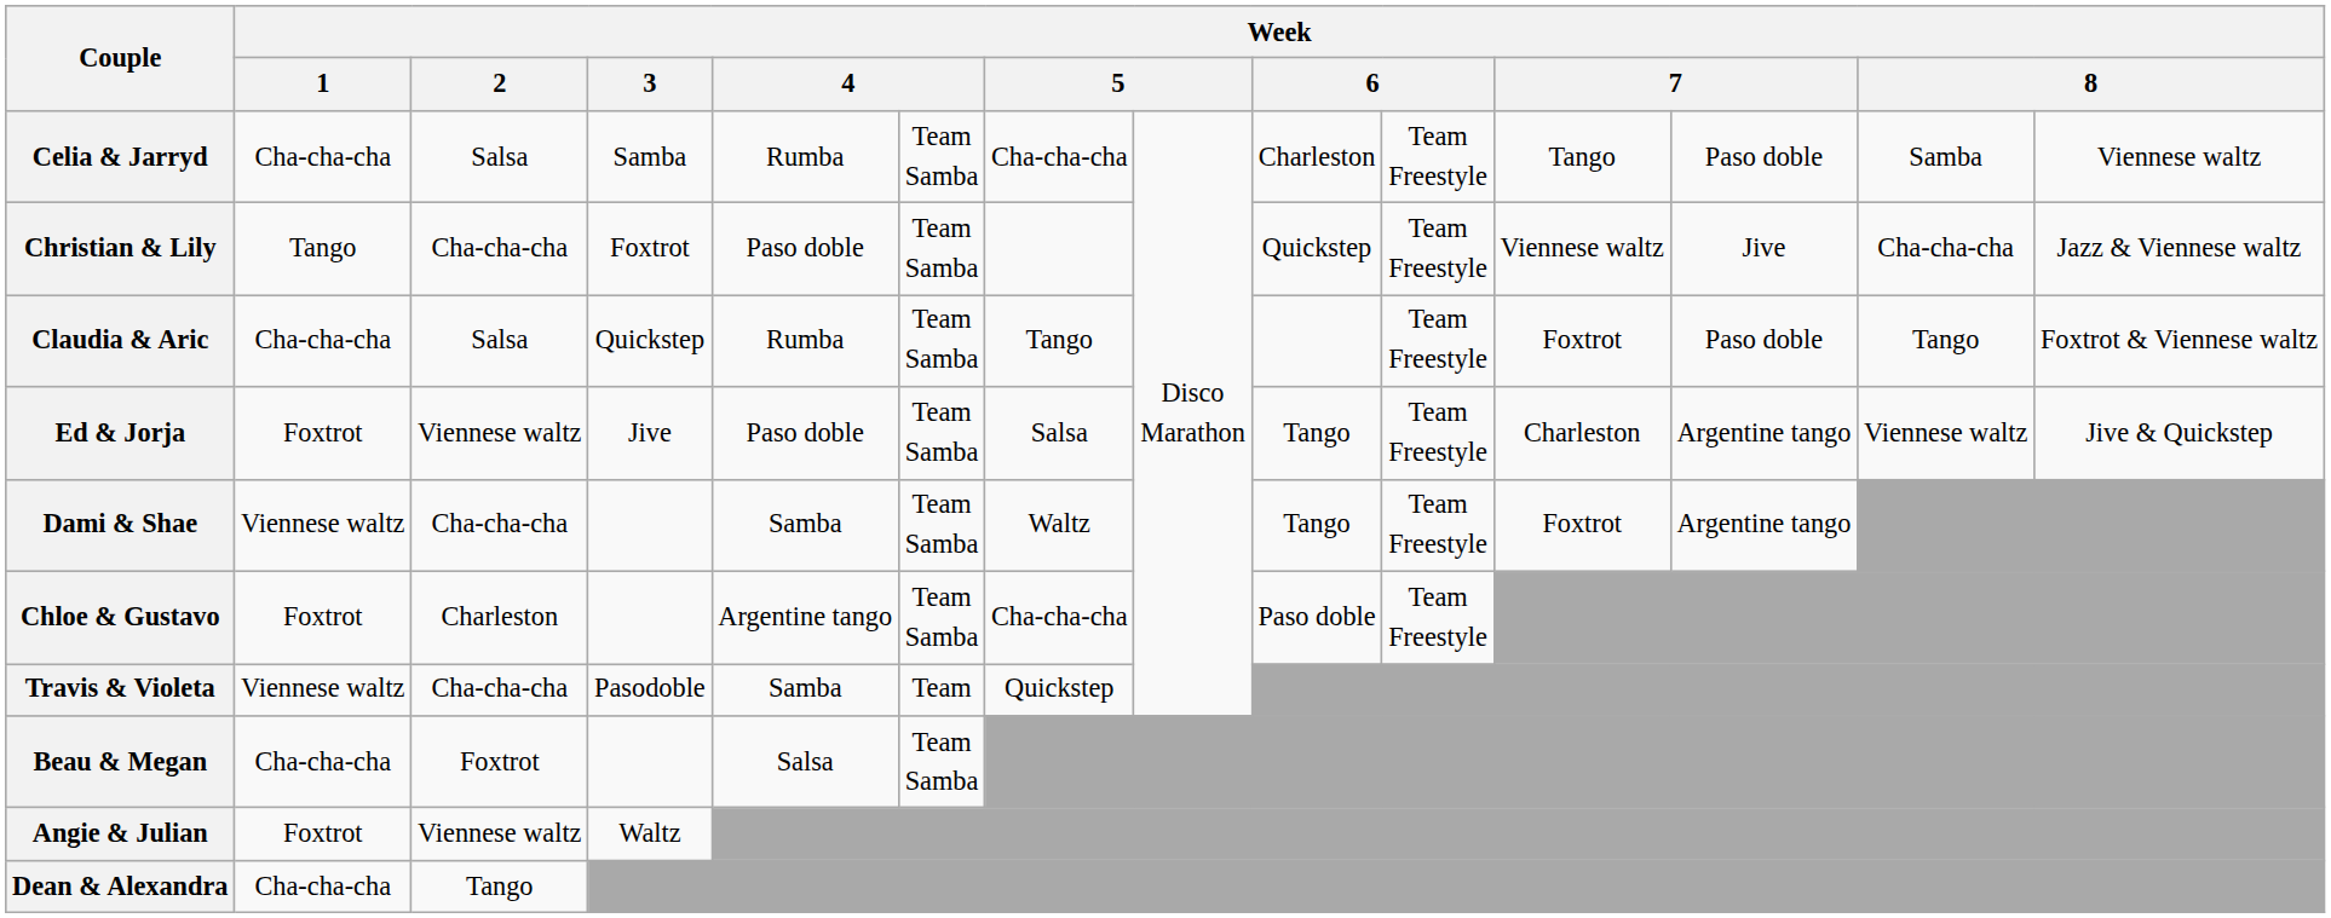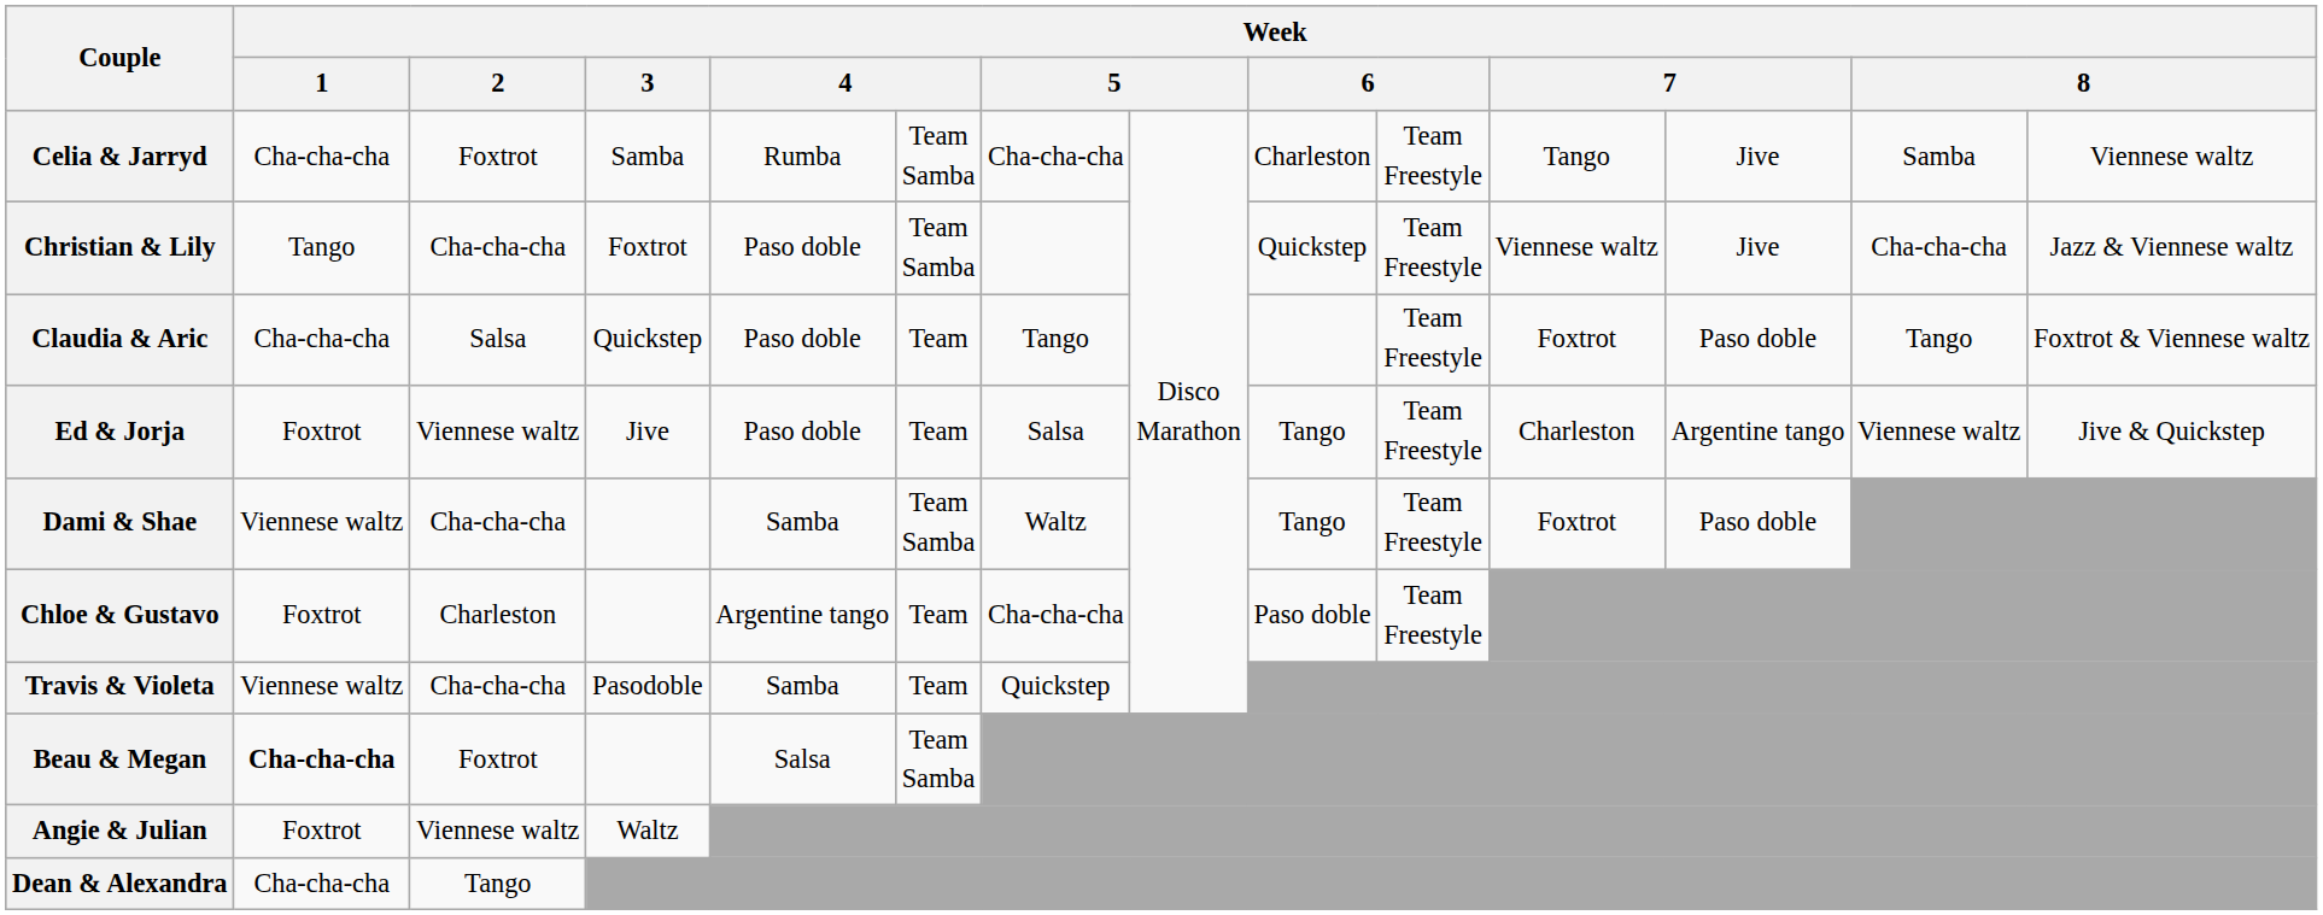Celia & Jarryd | Week / 2: Salsa -> Foxtrot
Celia & Jarryd | column 12: Paso doble -> Jive
Claudia & Aric | column 5: Rumba -> Paso doble
Claudia & Aric | column 6: Team Samba -> Team
Ed & Jorja | column 6: Team Samba -> Team
Dami & Shae | column 12: Argentine tango -> Paso doble
Chloe & Gustavo | column 6: Team Samba -> Team
Beau & Megan | Week / 1: normal -> bold
